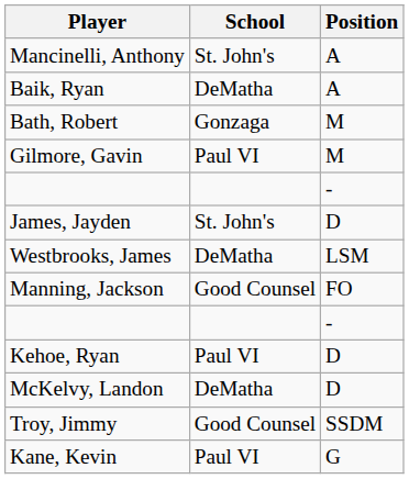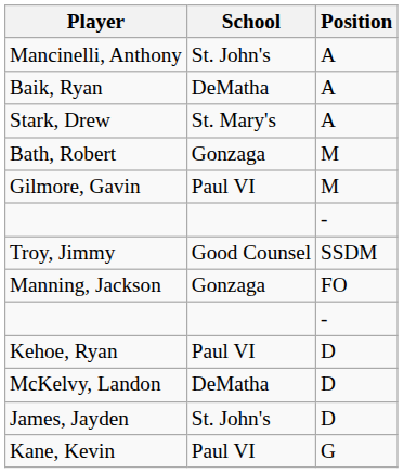+ row: Stark, Drew | St. Mary's | A
rows swapped: Troy, Jimmy <-> James, Jayden
- row: Westbrooks, James | DeMatha | LSM
Manning, Jackson | School: Good Counsel -> Gonzaga
